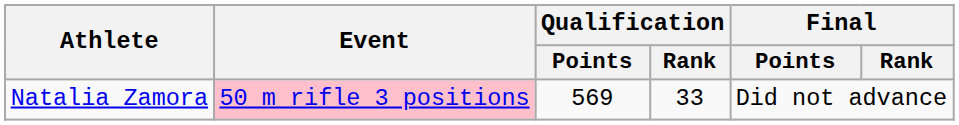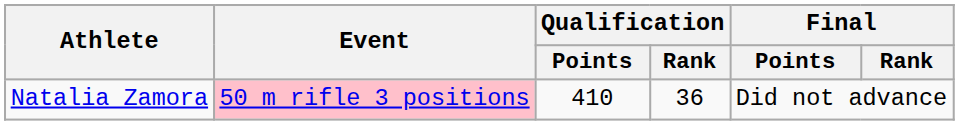Natalia Zamora | Qualification / Points: 569 -> 410
Natalia Zamora | Qualification / Rank: 33 -> 36
